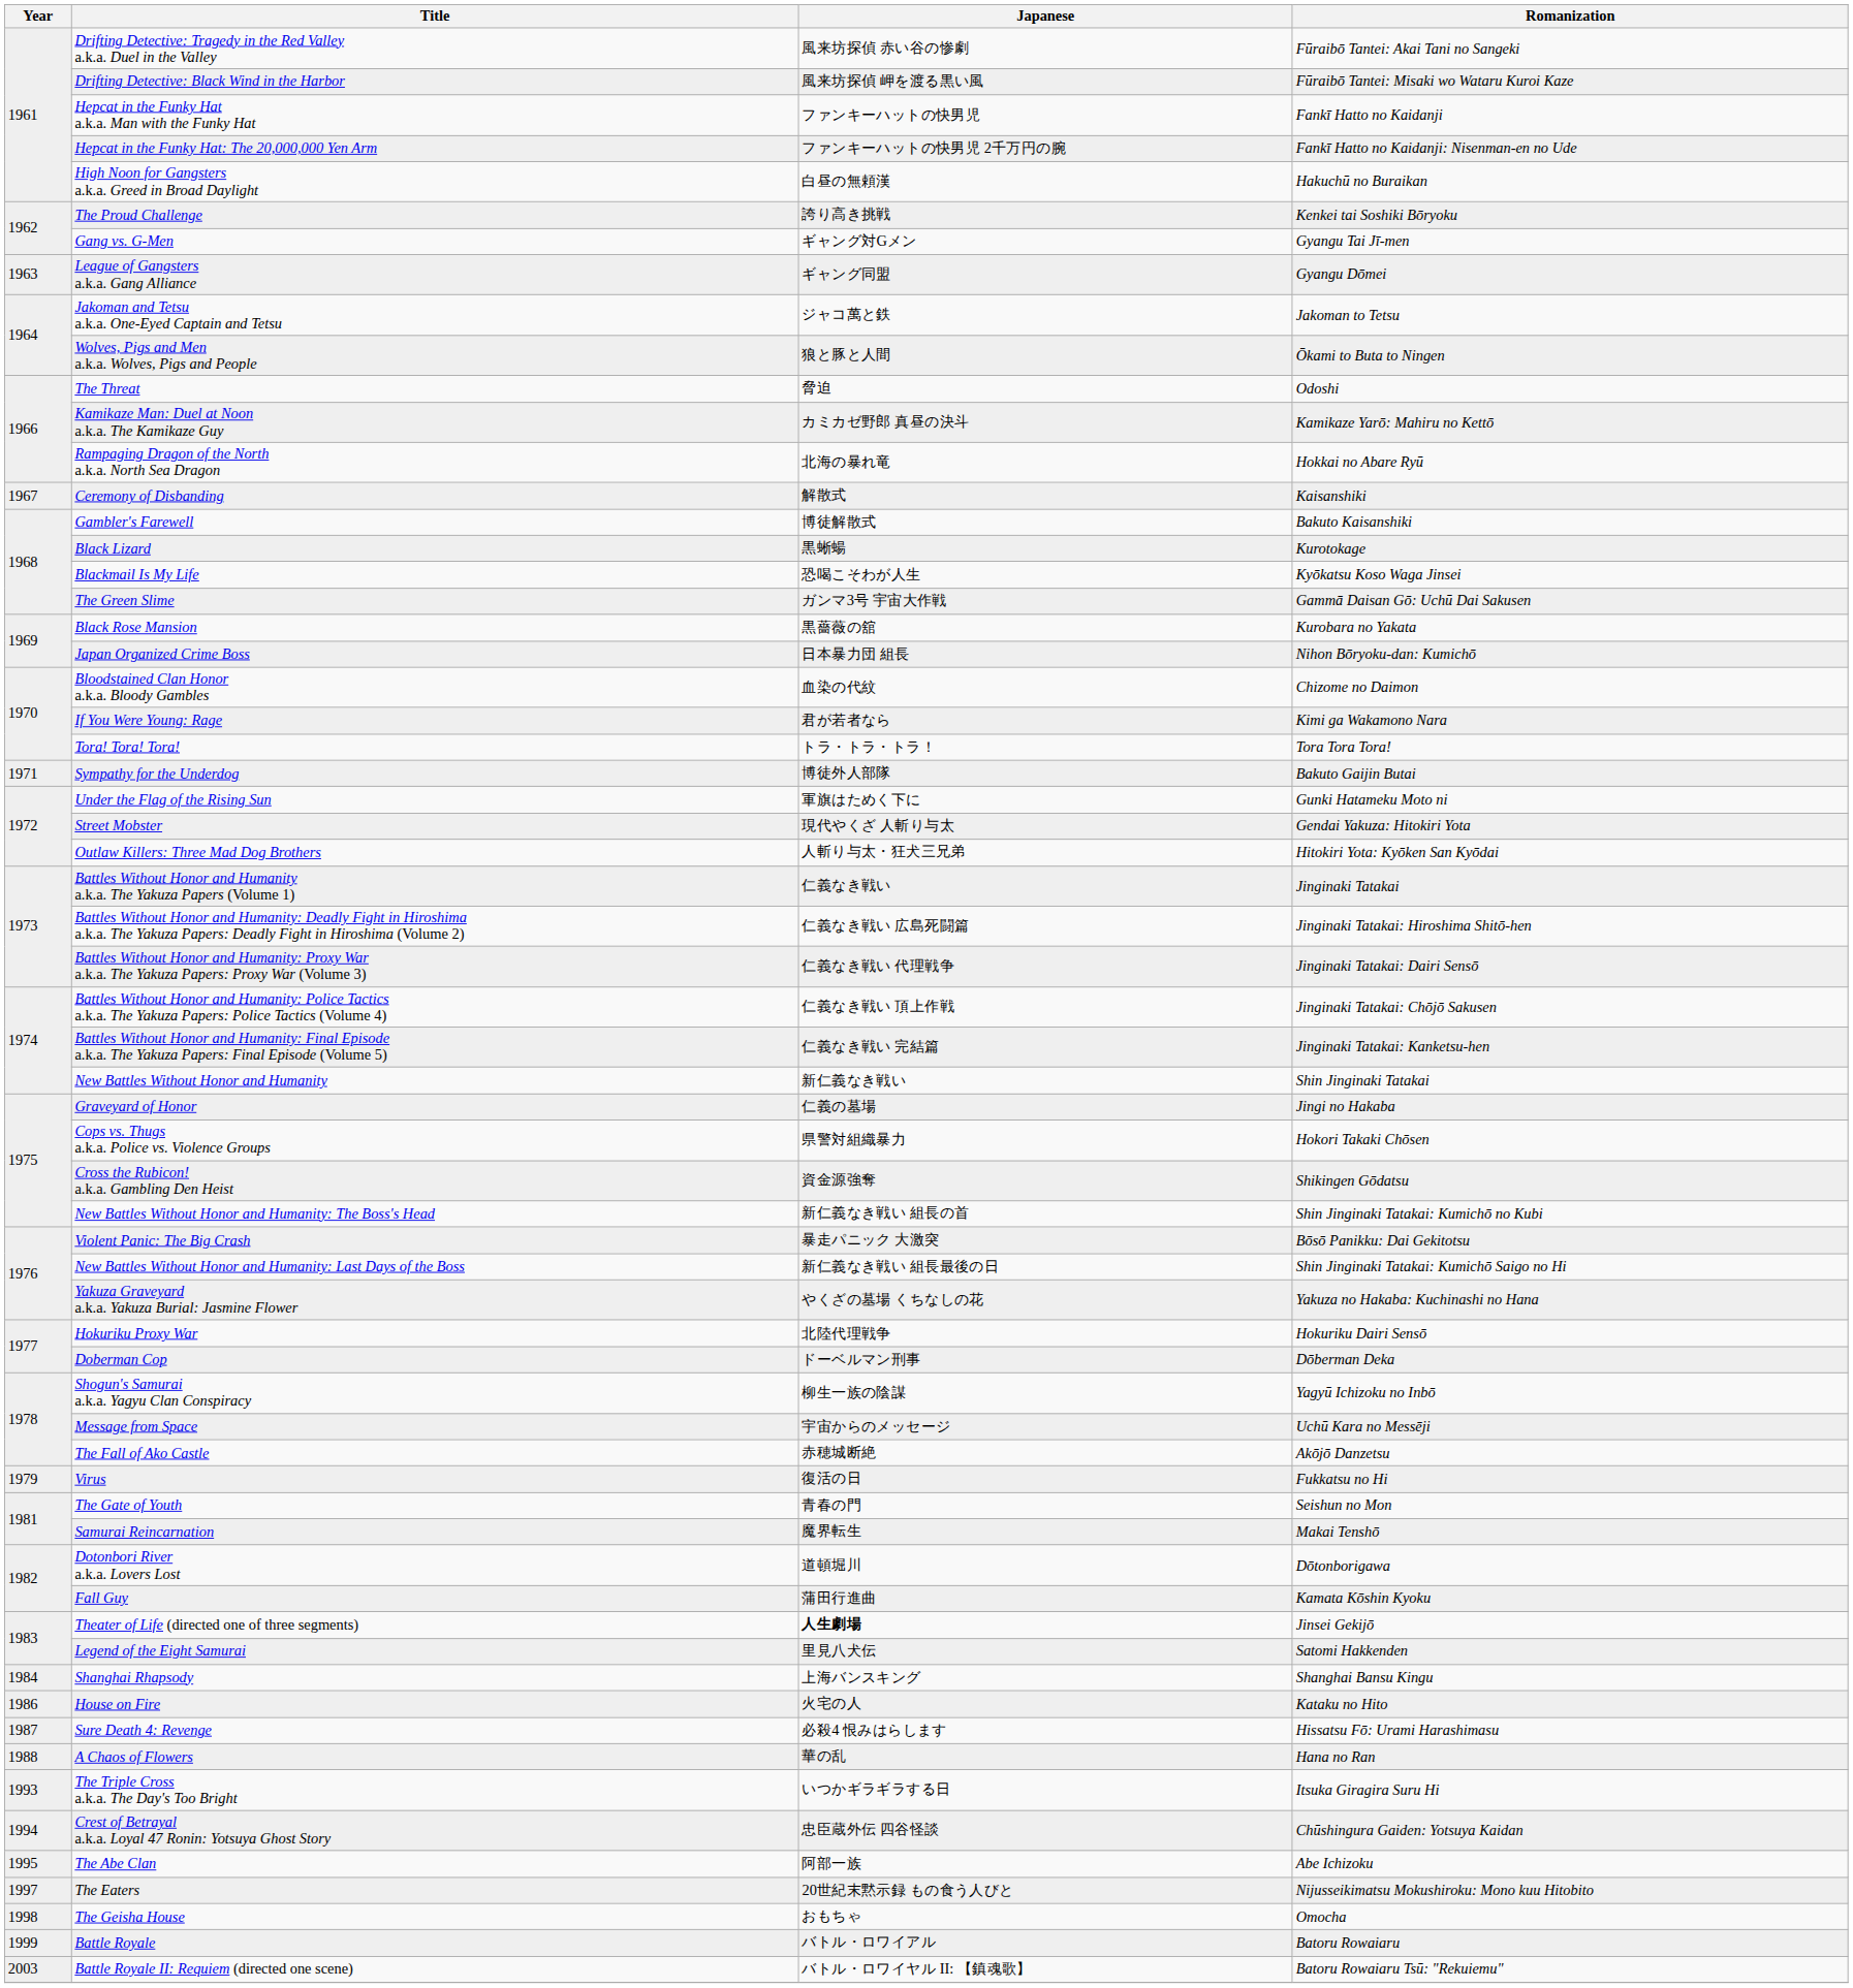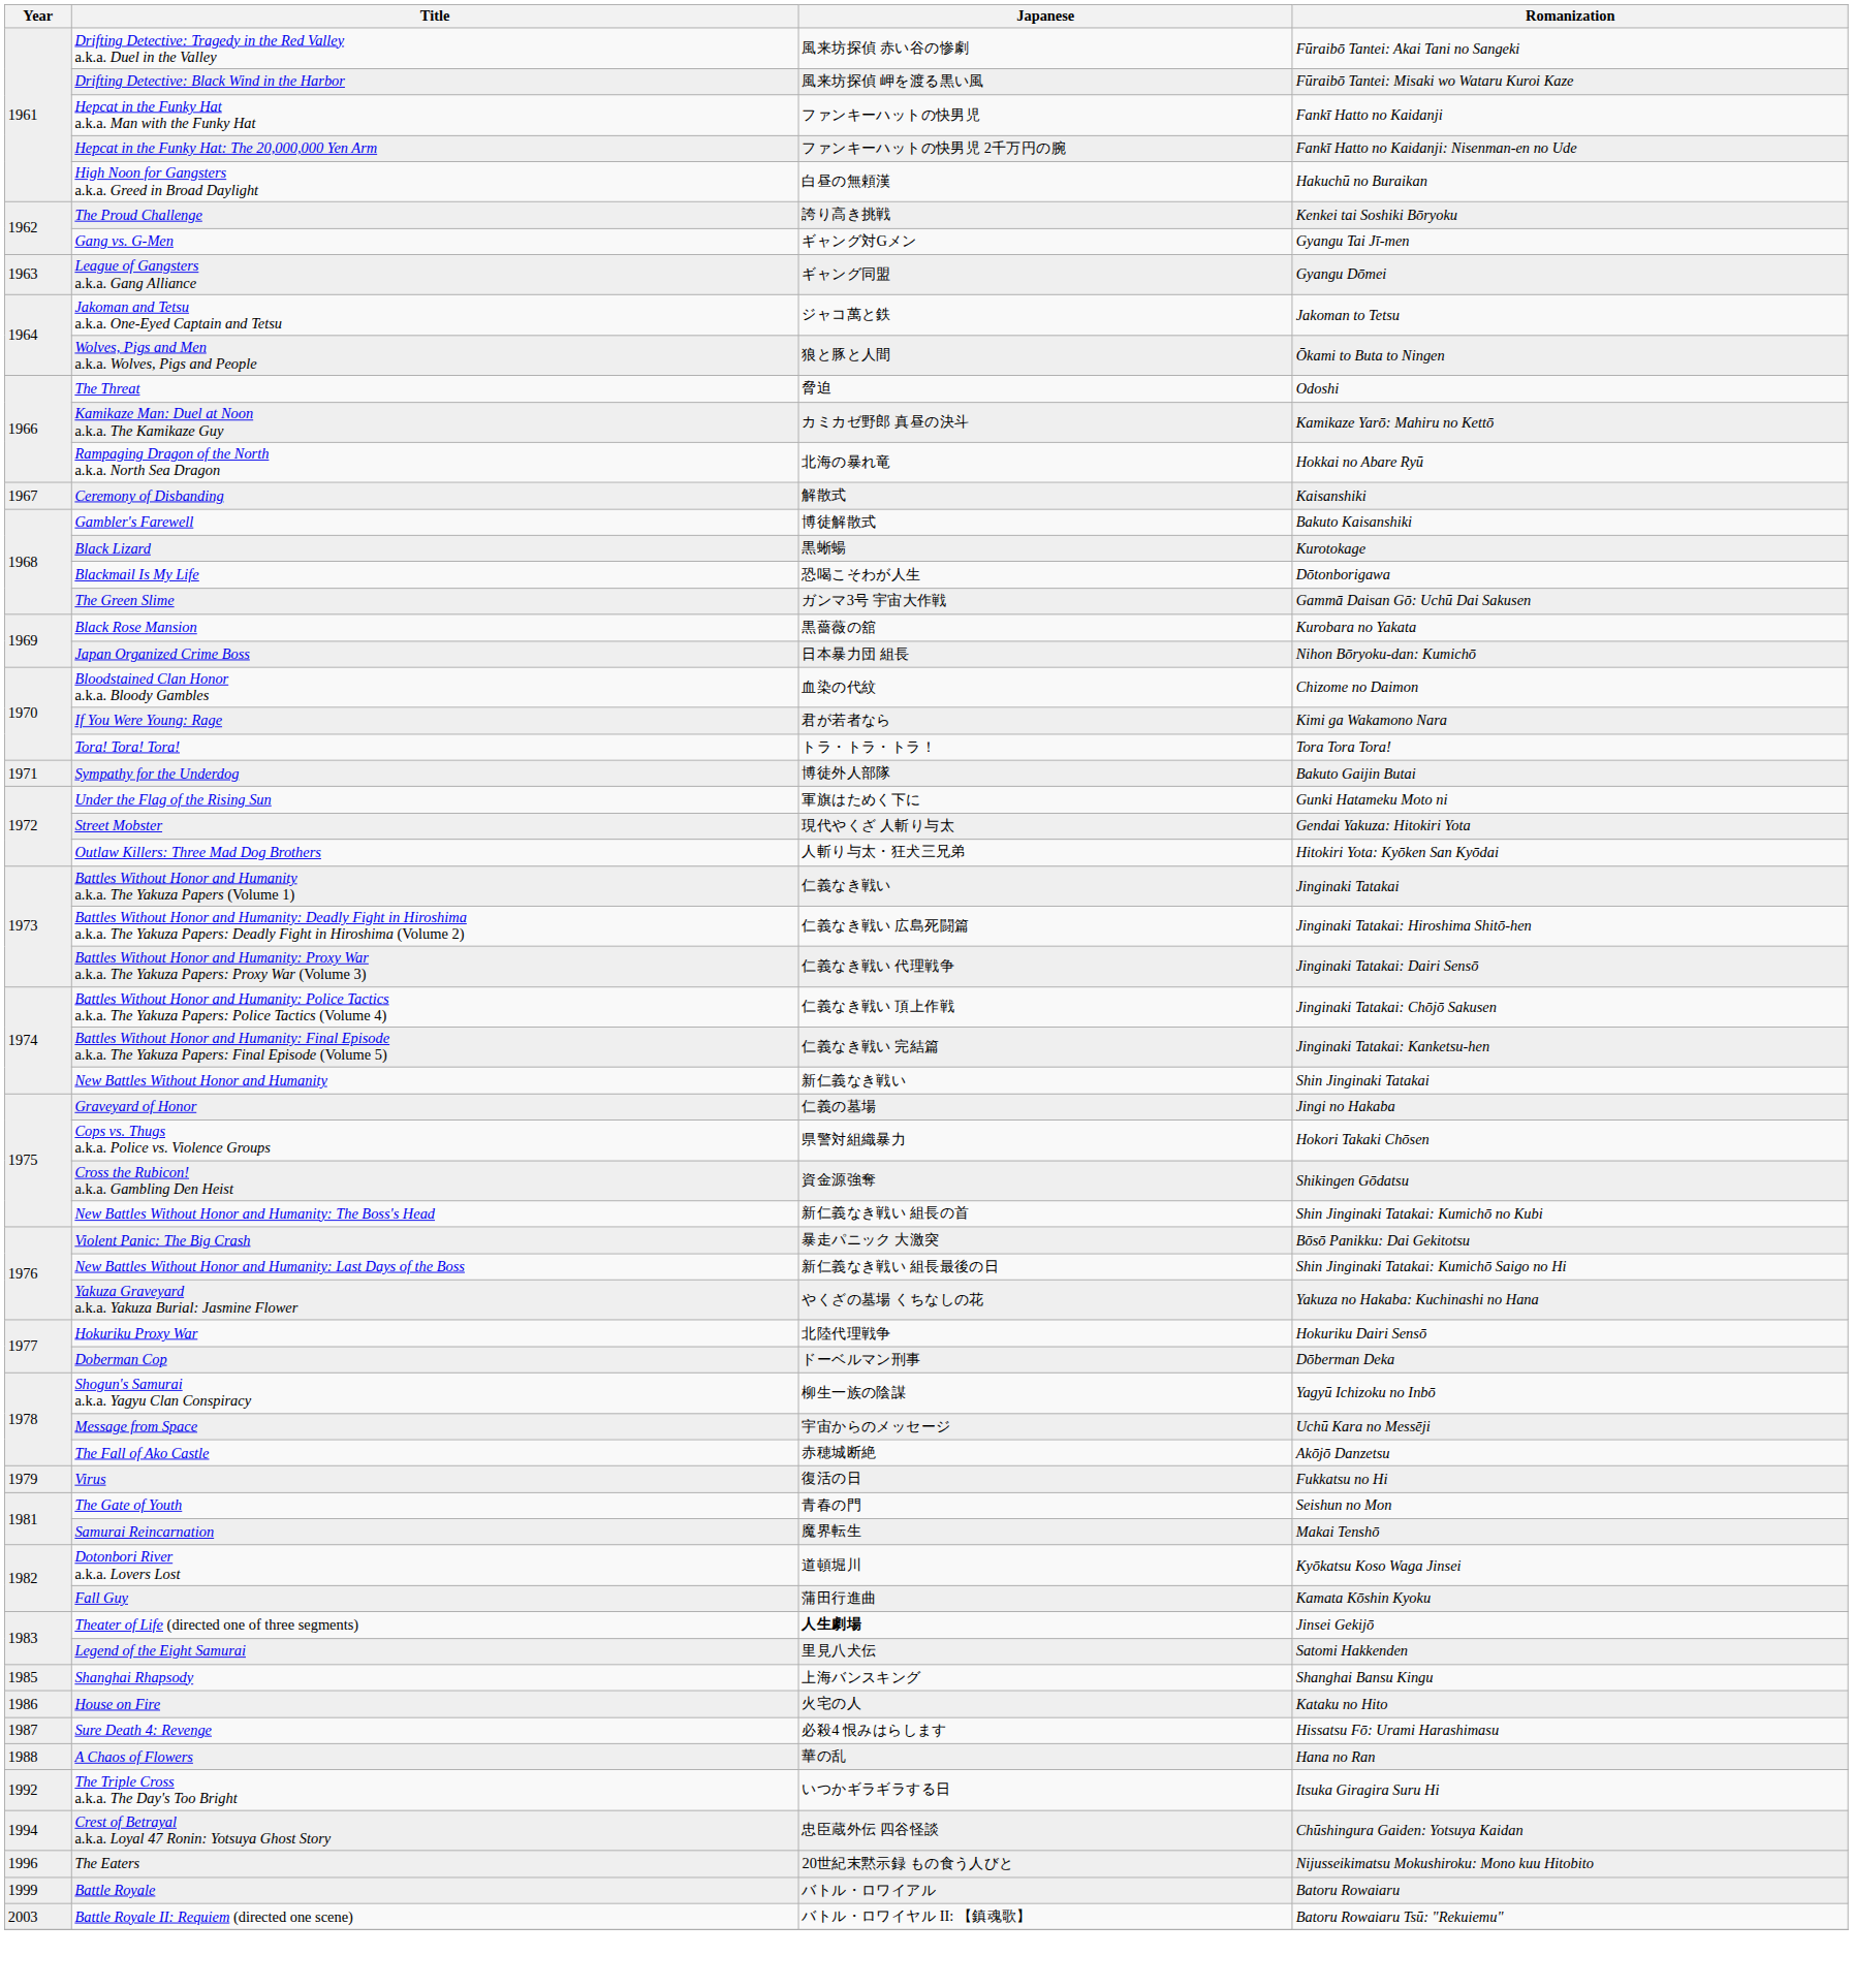Blackmail Is My Life | Romanization: Kyōkatsu Koso Waga Jinsei -> Dōtonborigawa
Dotonbori River a.k.a. Lovers Lost | Romanization: Dōtonborigawa -> Kyōkatsu Koso Waga Jinsei
Shanghai Rhapsody | Year: 1984 -> 1985
The Triple Cross a.k.a. The Day's Too Bright | Year: 1993 -> 1992
- row: 1995 | The Abe Clan | 阿部一族 | Abe Ichizoku
The Eaters | Year: 1997 -> 1996
- row: 1998 | The Geisha House | おもちゃ | Omocha
